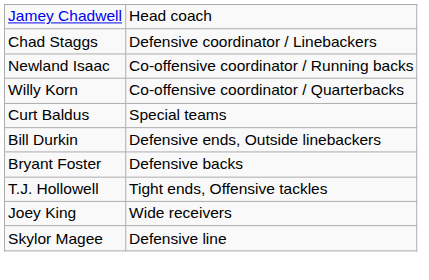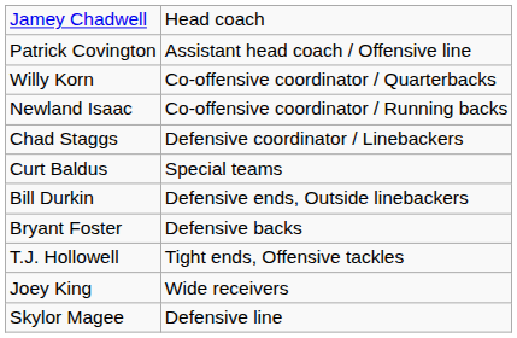+ row: Patrick Covington | Assistant head coach / Offensive line
rows swapped: Chad Staggs <-> Willy Korn
